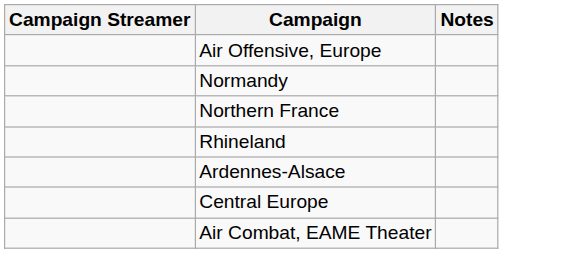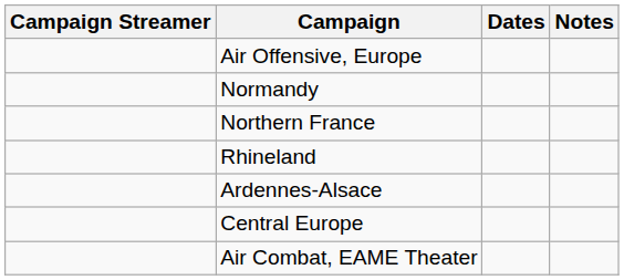+ column: Dates
